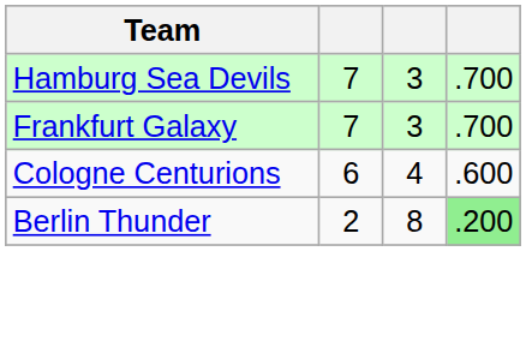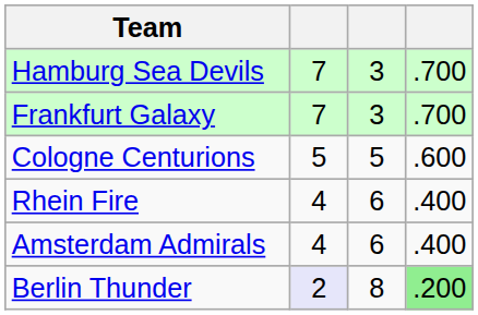Cologne Centurions | column 2: 6 -> 5
Cologne Centurions | column 3: 4 -> 5
+ row: Rhein Fire | 4 | 6 | .400
+ row: Amsterdam Admirals | 4 | 6 | .400
Berlin Thunder | column 2: no background -> lavender background
